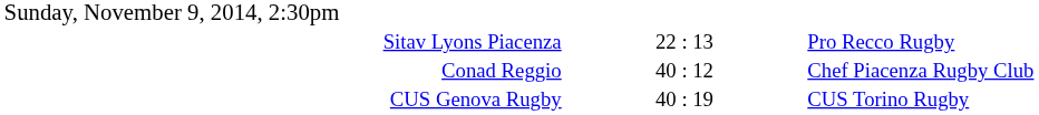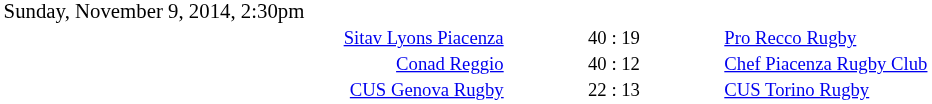Sitav Lyons Piacenza | column 2: 22 : 13 -> 40 : 19
CUS Genova Rugby | column 2: 40 : 19 -> 22 : 13
